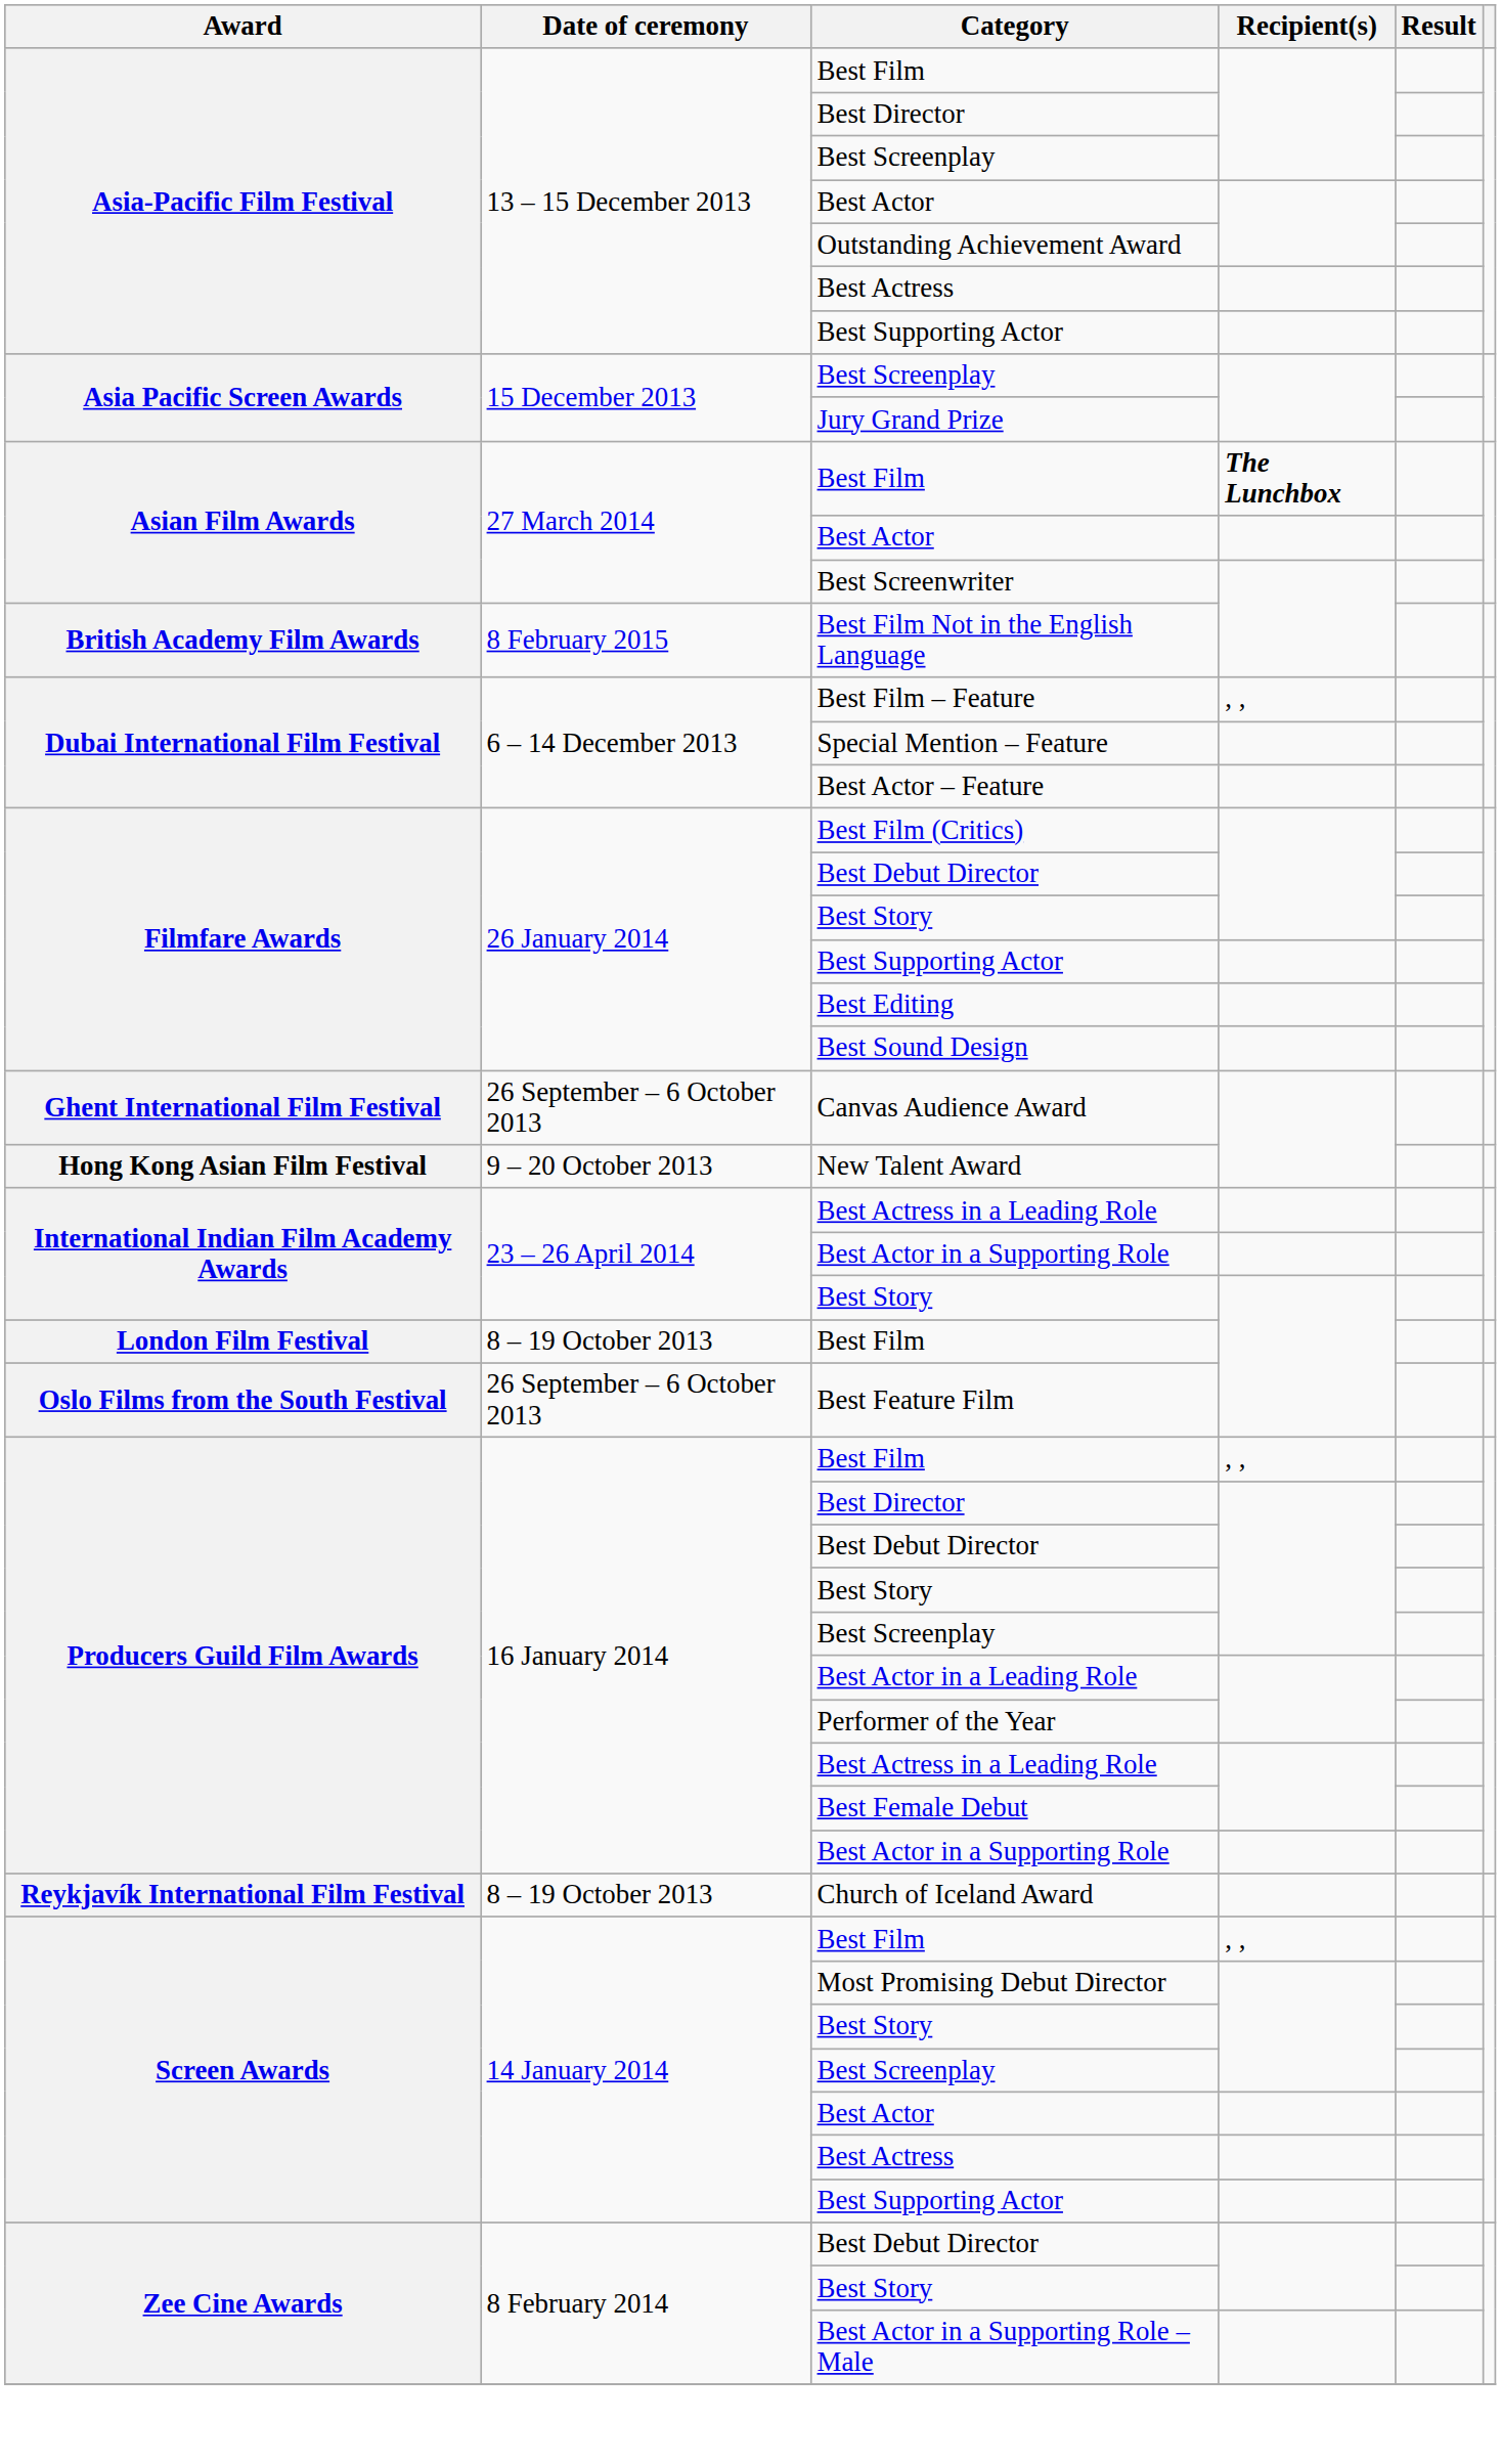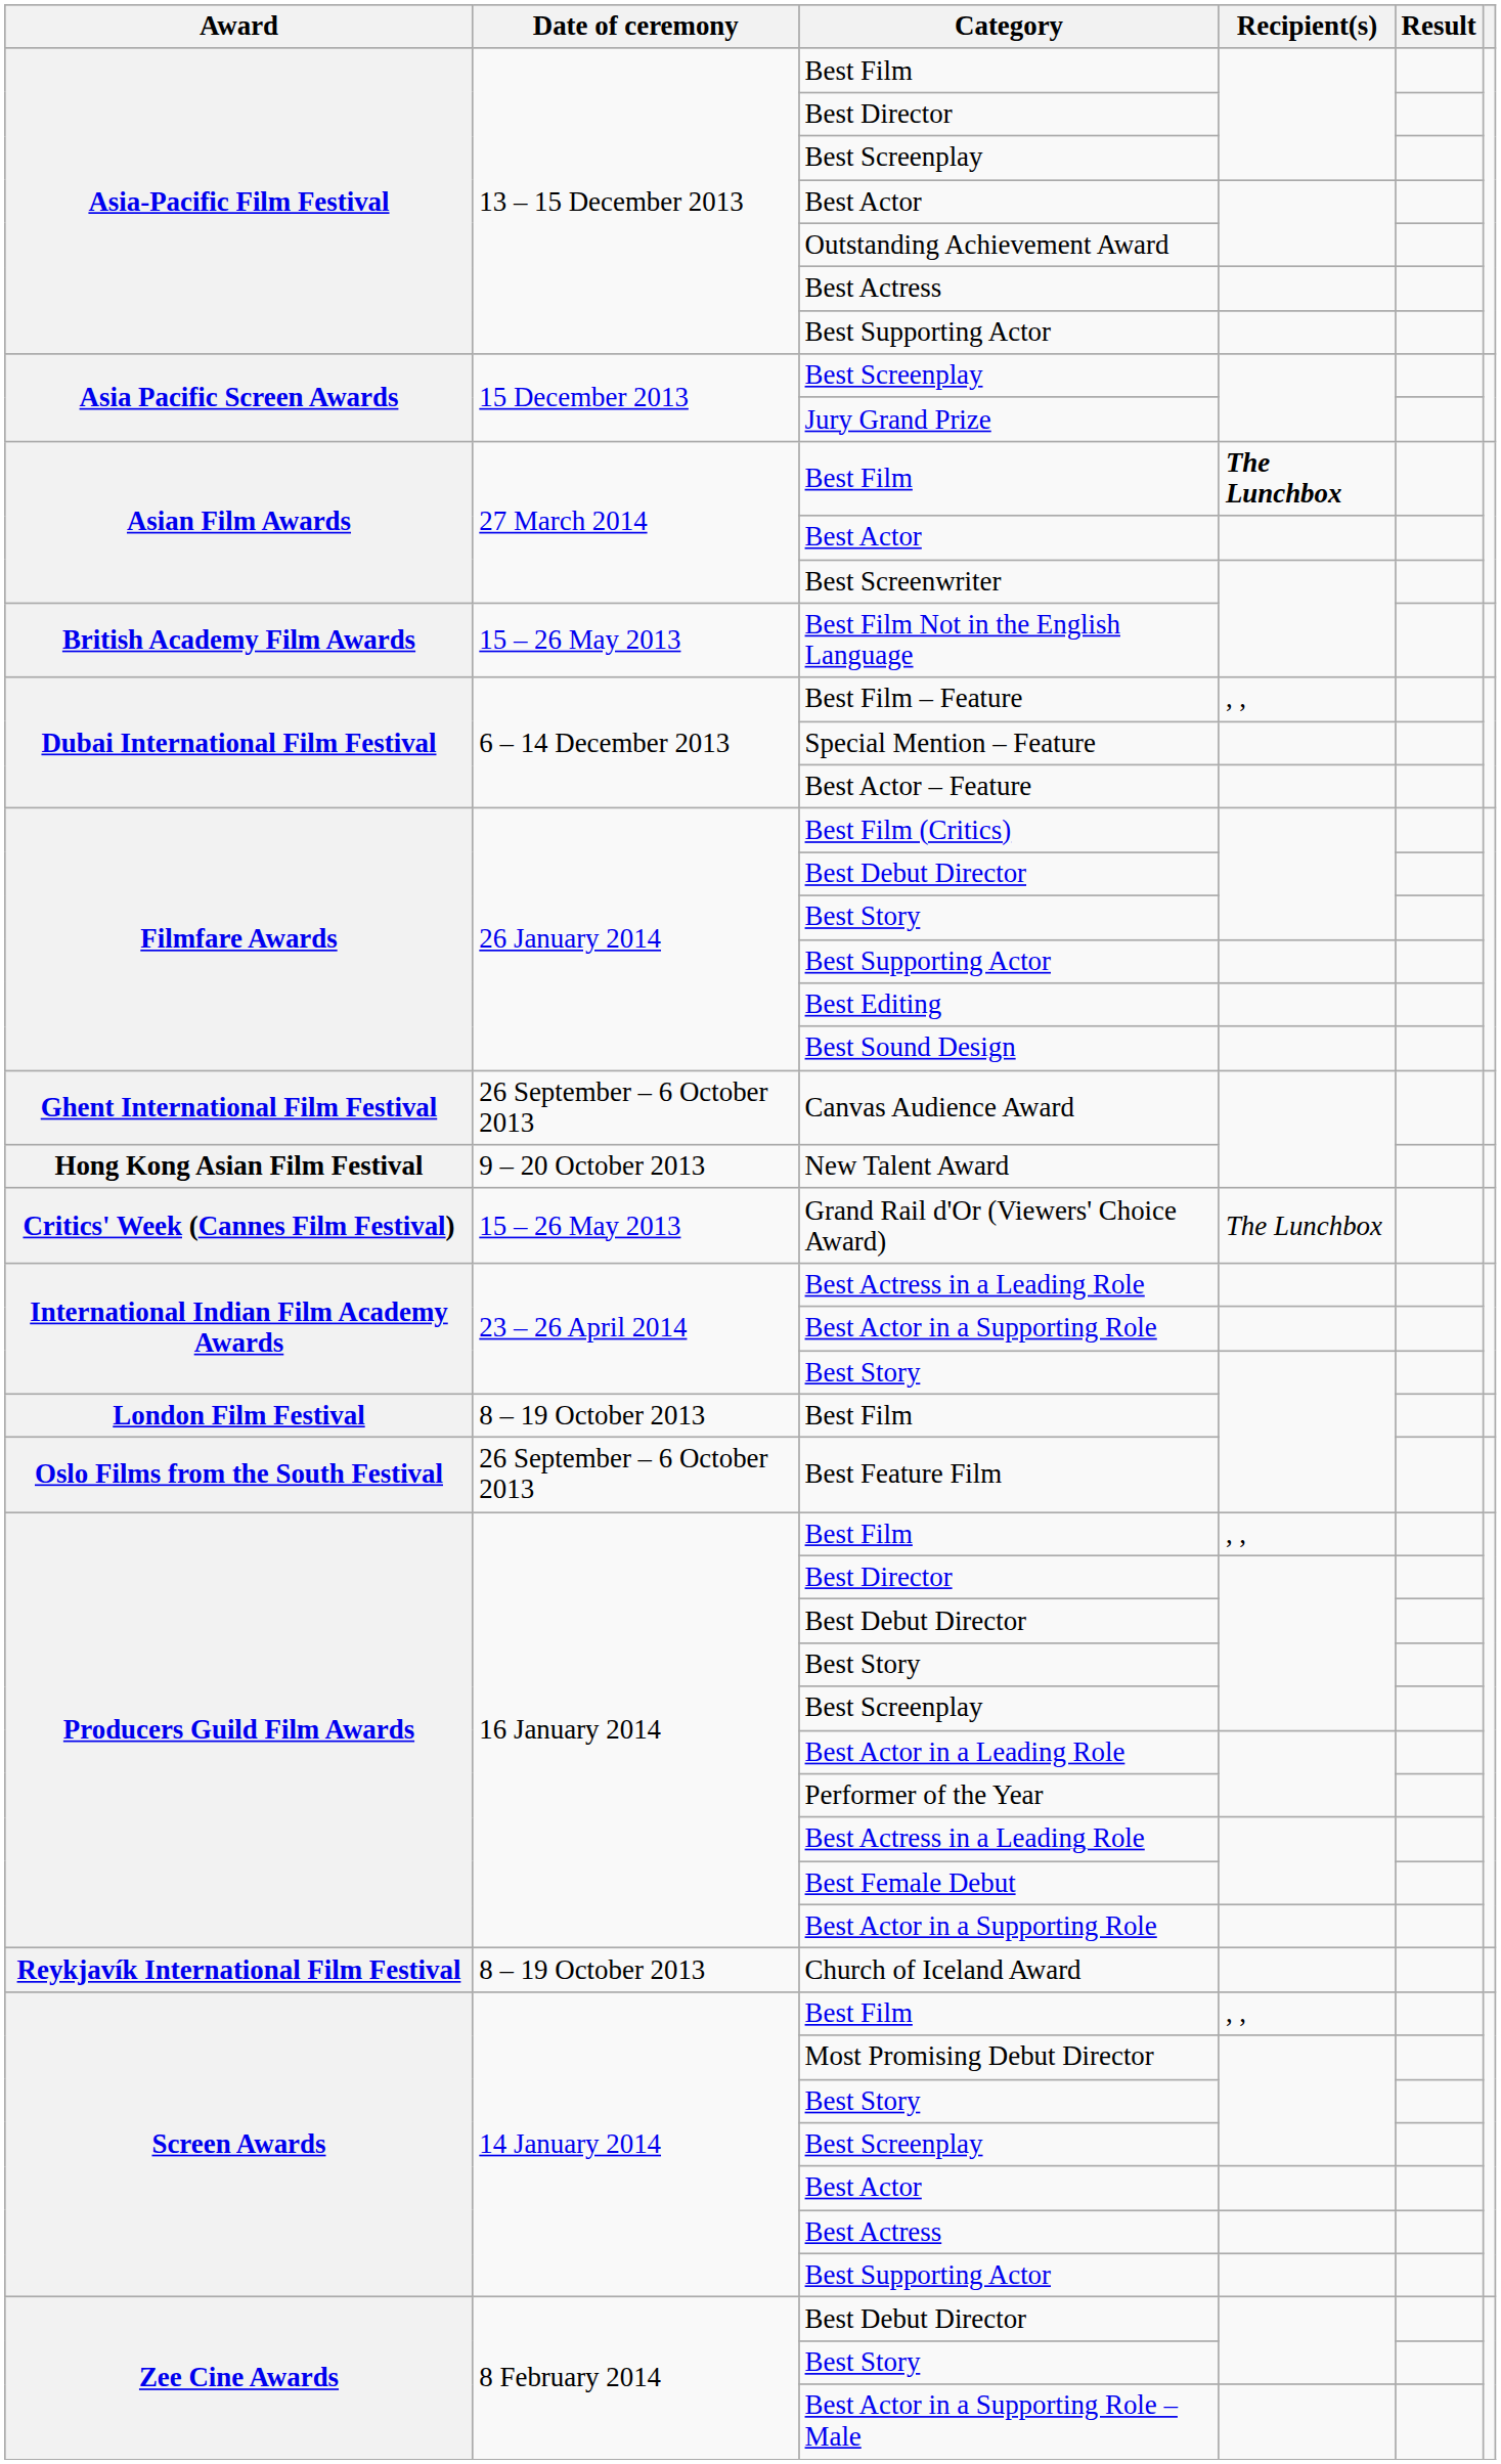Best Film Not in the English Language | Date of ceremony: 8 February 2015 -> 15 – 26 May 2013
+ row: Critics' Week (Cannes Film Festival) | 15 – 26 May 2013 | Grand Rail d'Or (Viewers' Choice Award) | The Lunchbox
